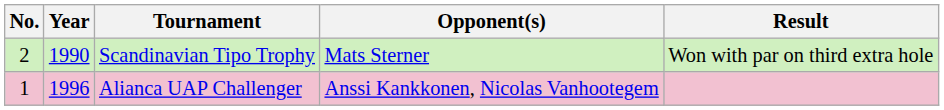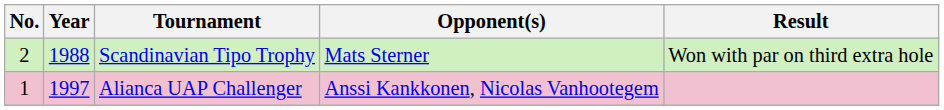Scandinavian Tipo Trophy | Year: 1990 -> 1988
Alianca UAP Challenger | Year: 1996 -> 1997
